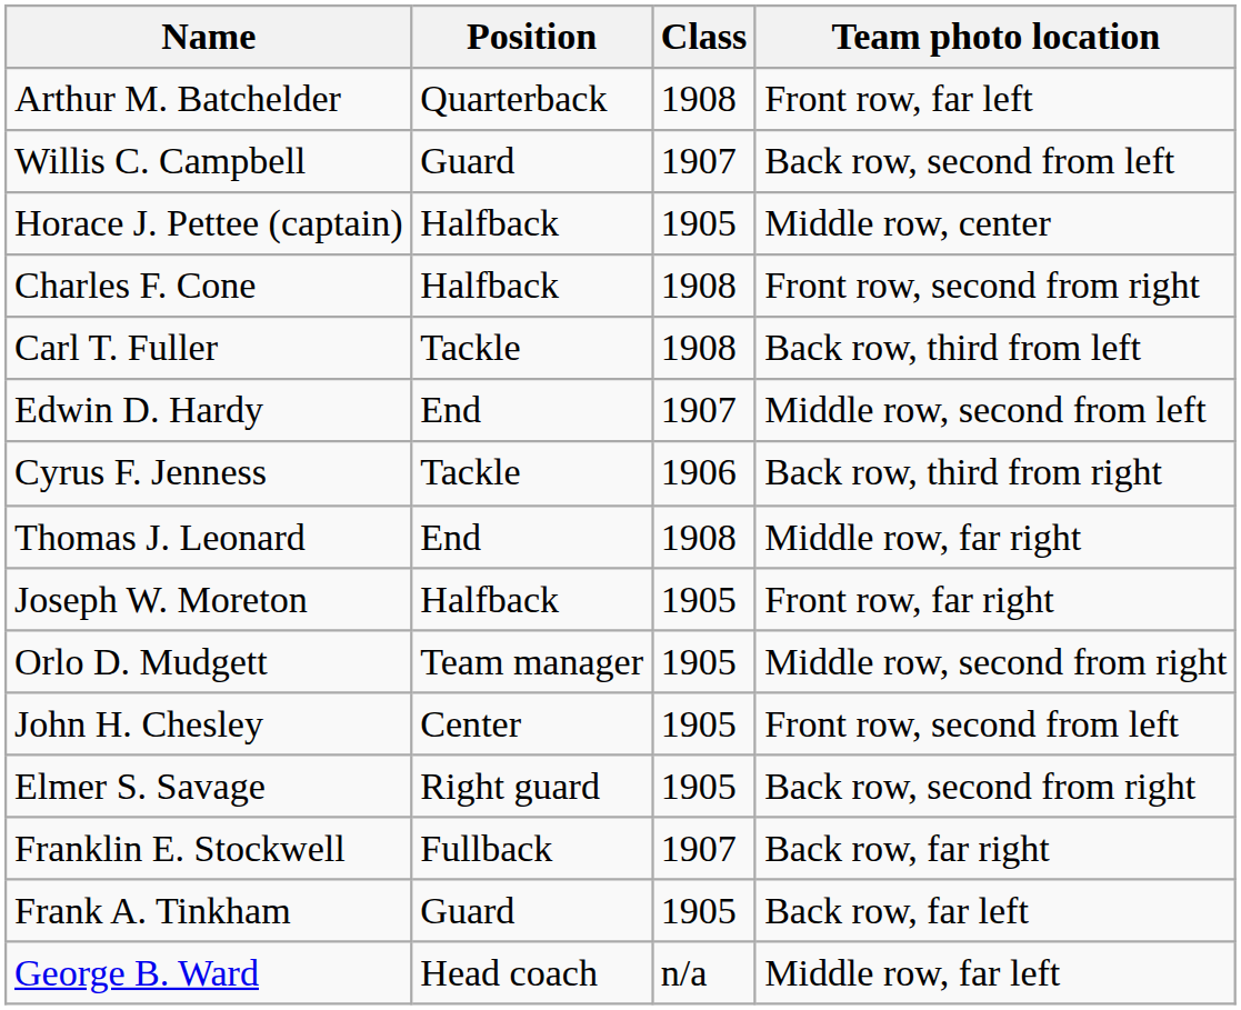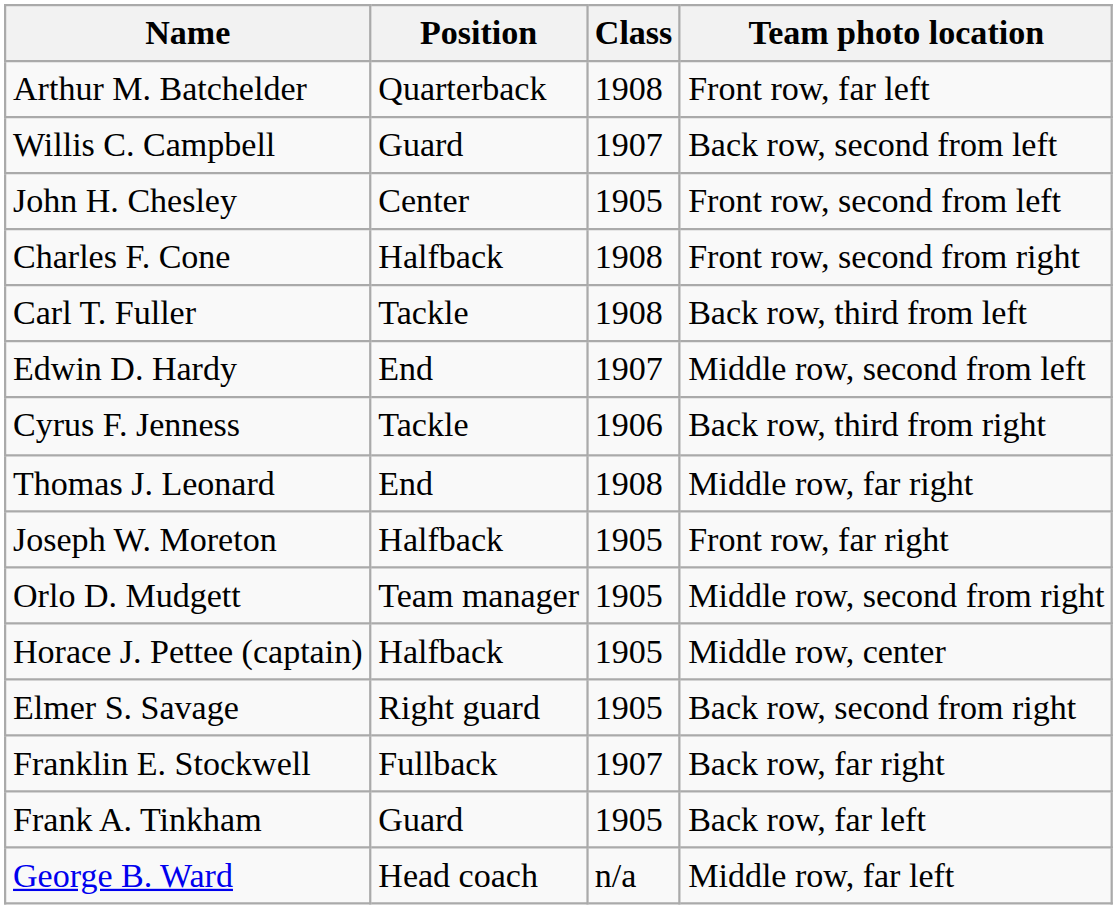rows swapped: John H. Chesley <-> Horace J. Pettee (captain)
